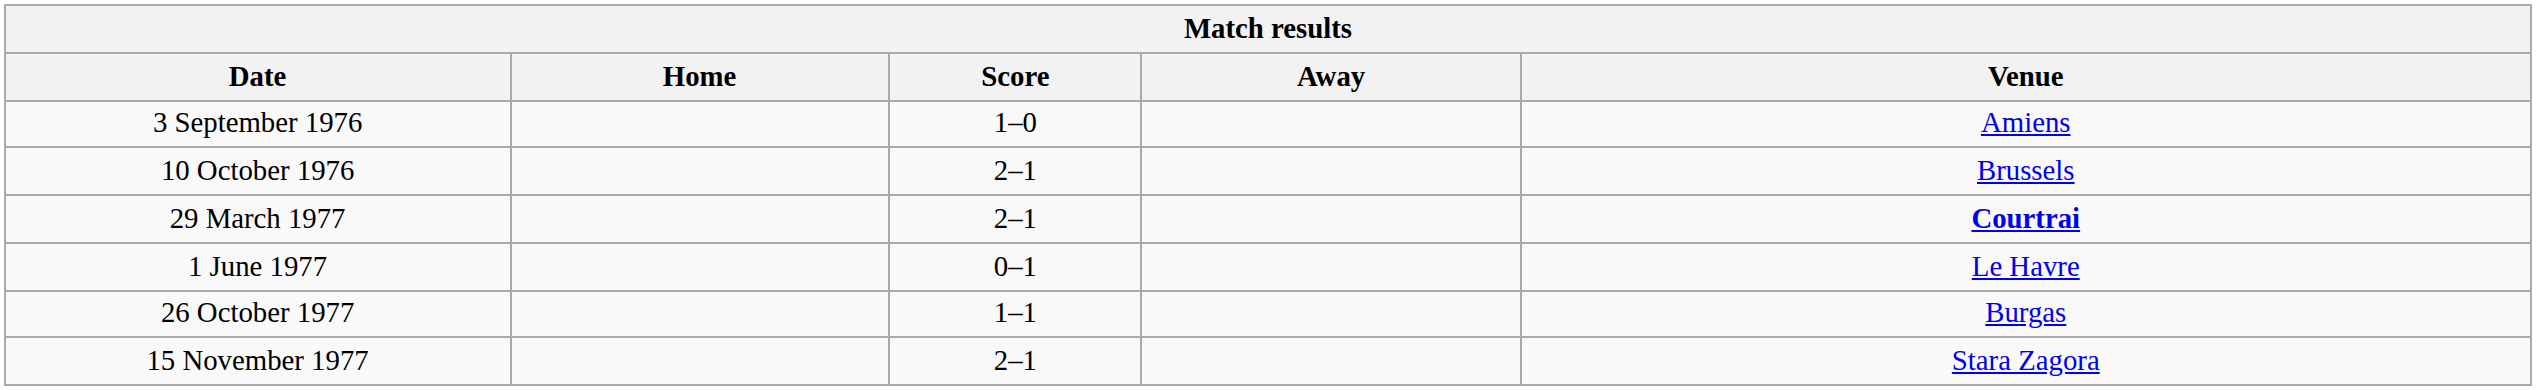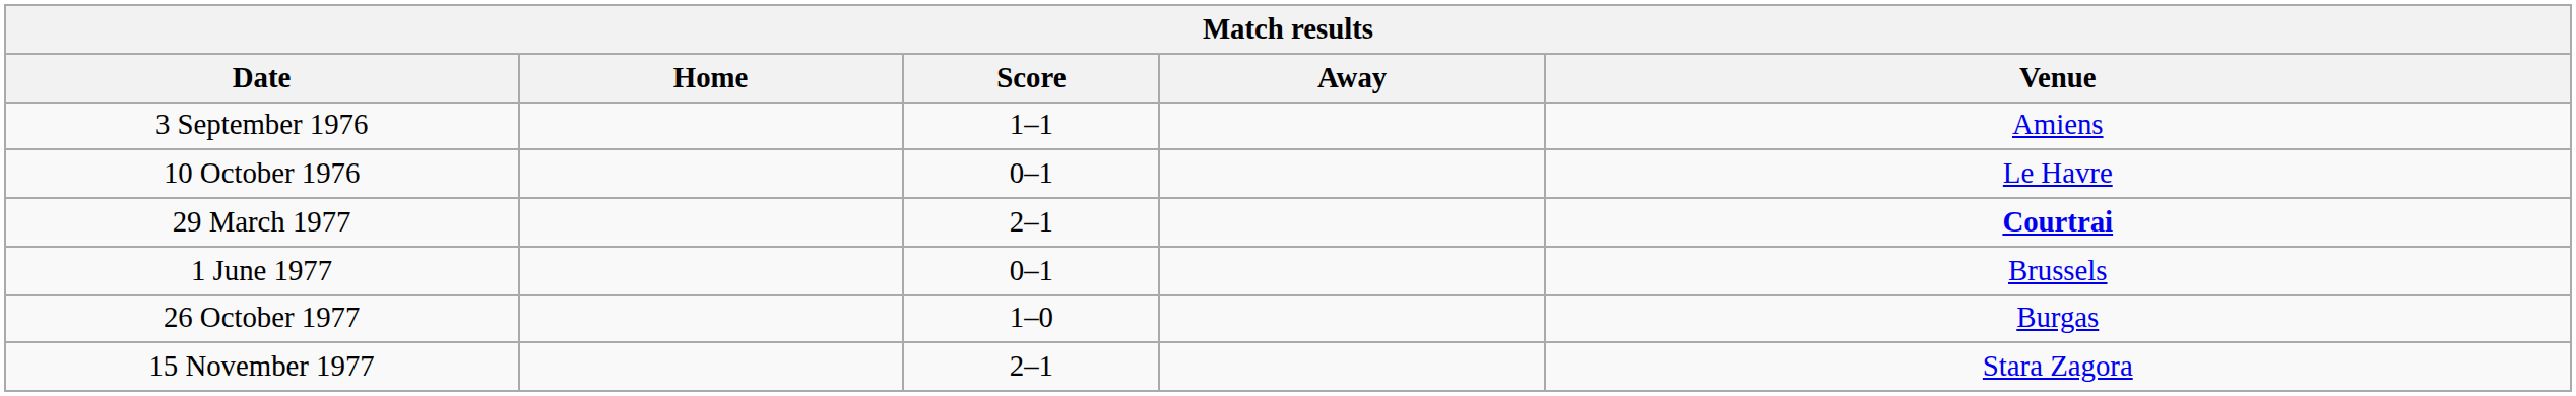3 September 1976 | Score: 1–0 -> 1–1
10 October 1976 | Score: 2–1 -> 0–1
10 October 1976 | Venue: Brussels -> Le Havre
1 June 1977 | Venue: Le Havre -> Brussels
26 October 1977 | Score: 1–1 -> 1–0
